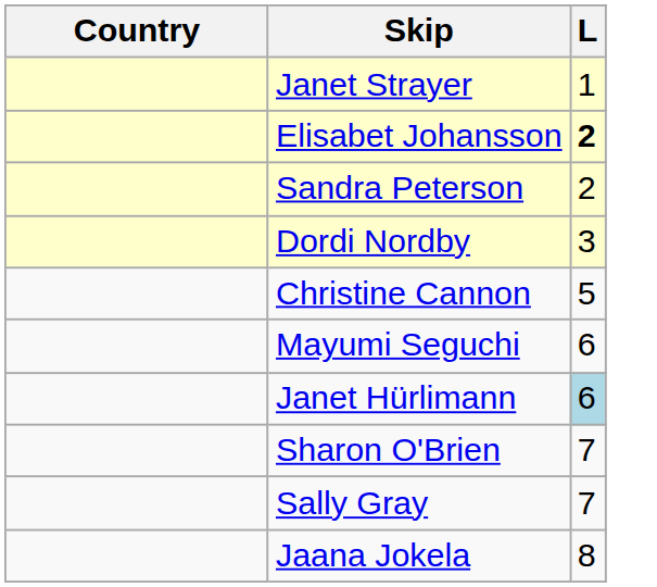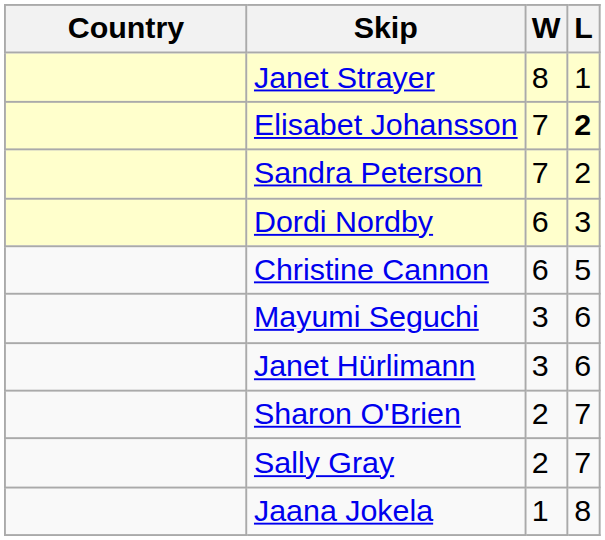+ column: W | 8 | 7 | 7 | 6 | 6 | 3 | 3 | 2 | 2 | 1
Janet Hürlimann | L: lightblue background -> no background
